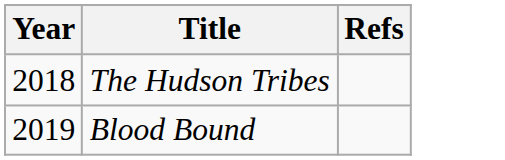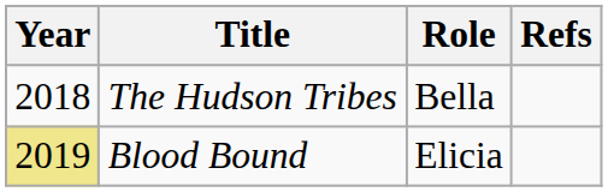+ column: Role | Bella | Elicia
Blood Bound | Year: no background -> khaki background
